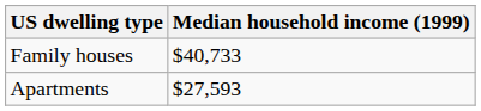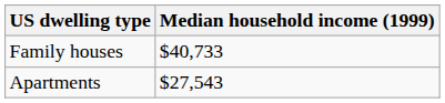Apartments | Median household income (1999): $27,593 -> $27,543
